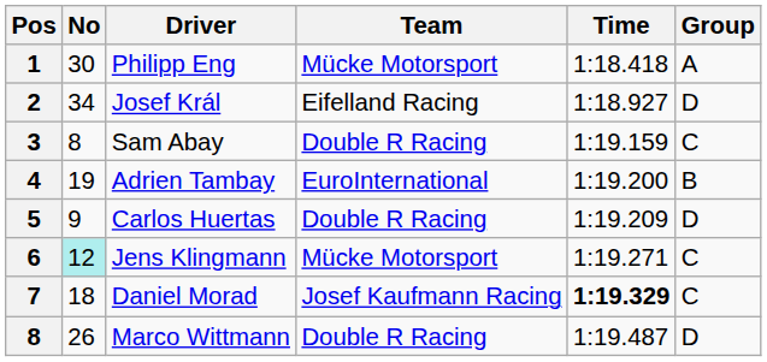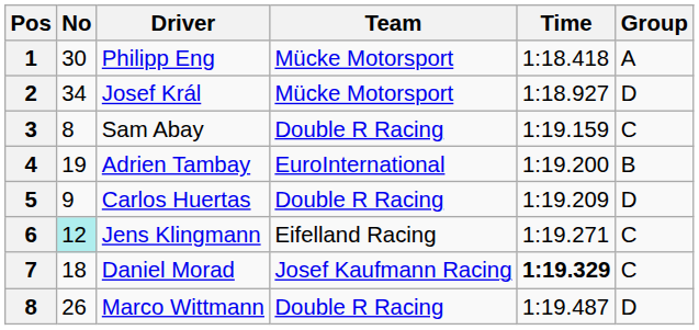Josef Král | Team: Eifelland Racing -> Mücke Motorsport
Jens Klingmann | Team: Mücke Motorsport -> Eifelland Racing
